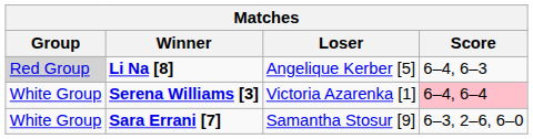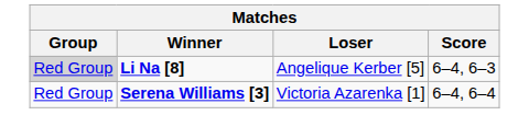Serena Williams [3] | Group: White Group -> Red Group
Serena Williams [3] | Score: pink background -> no background
- row: White Group | Sara Errani [7] | Samantha Stosur [9] | 6–3, 2–6, 6–0
